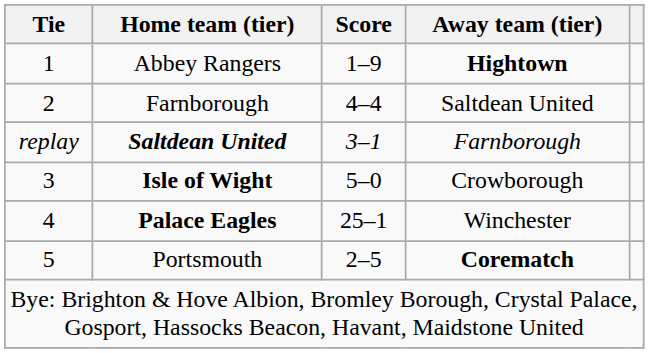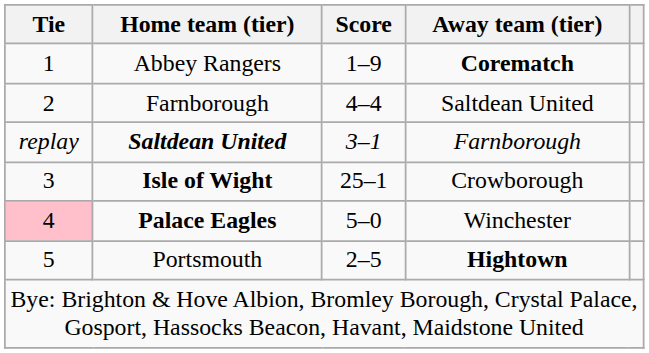Abbey Rangers | Away team (tier): Hightown -> Corematch
Isle of Wight | Score: 5–0 -> 25–1
Palace Eagles | Tie: no background -> pink background
Palace Eagles | Score: 25–1 -> 5–0
Portsmouth | Away team (tier): Corematch -> Hightown
